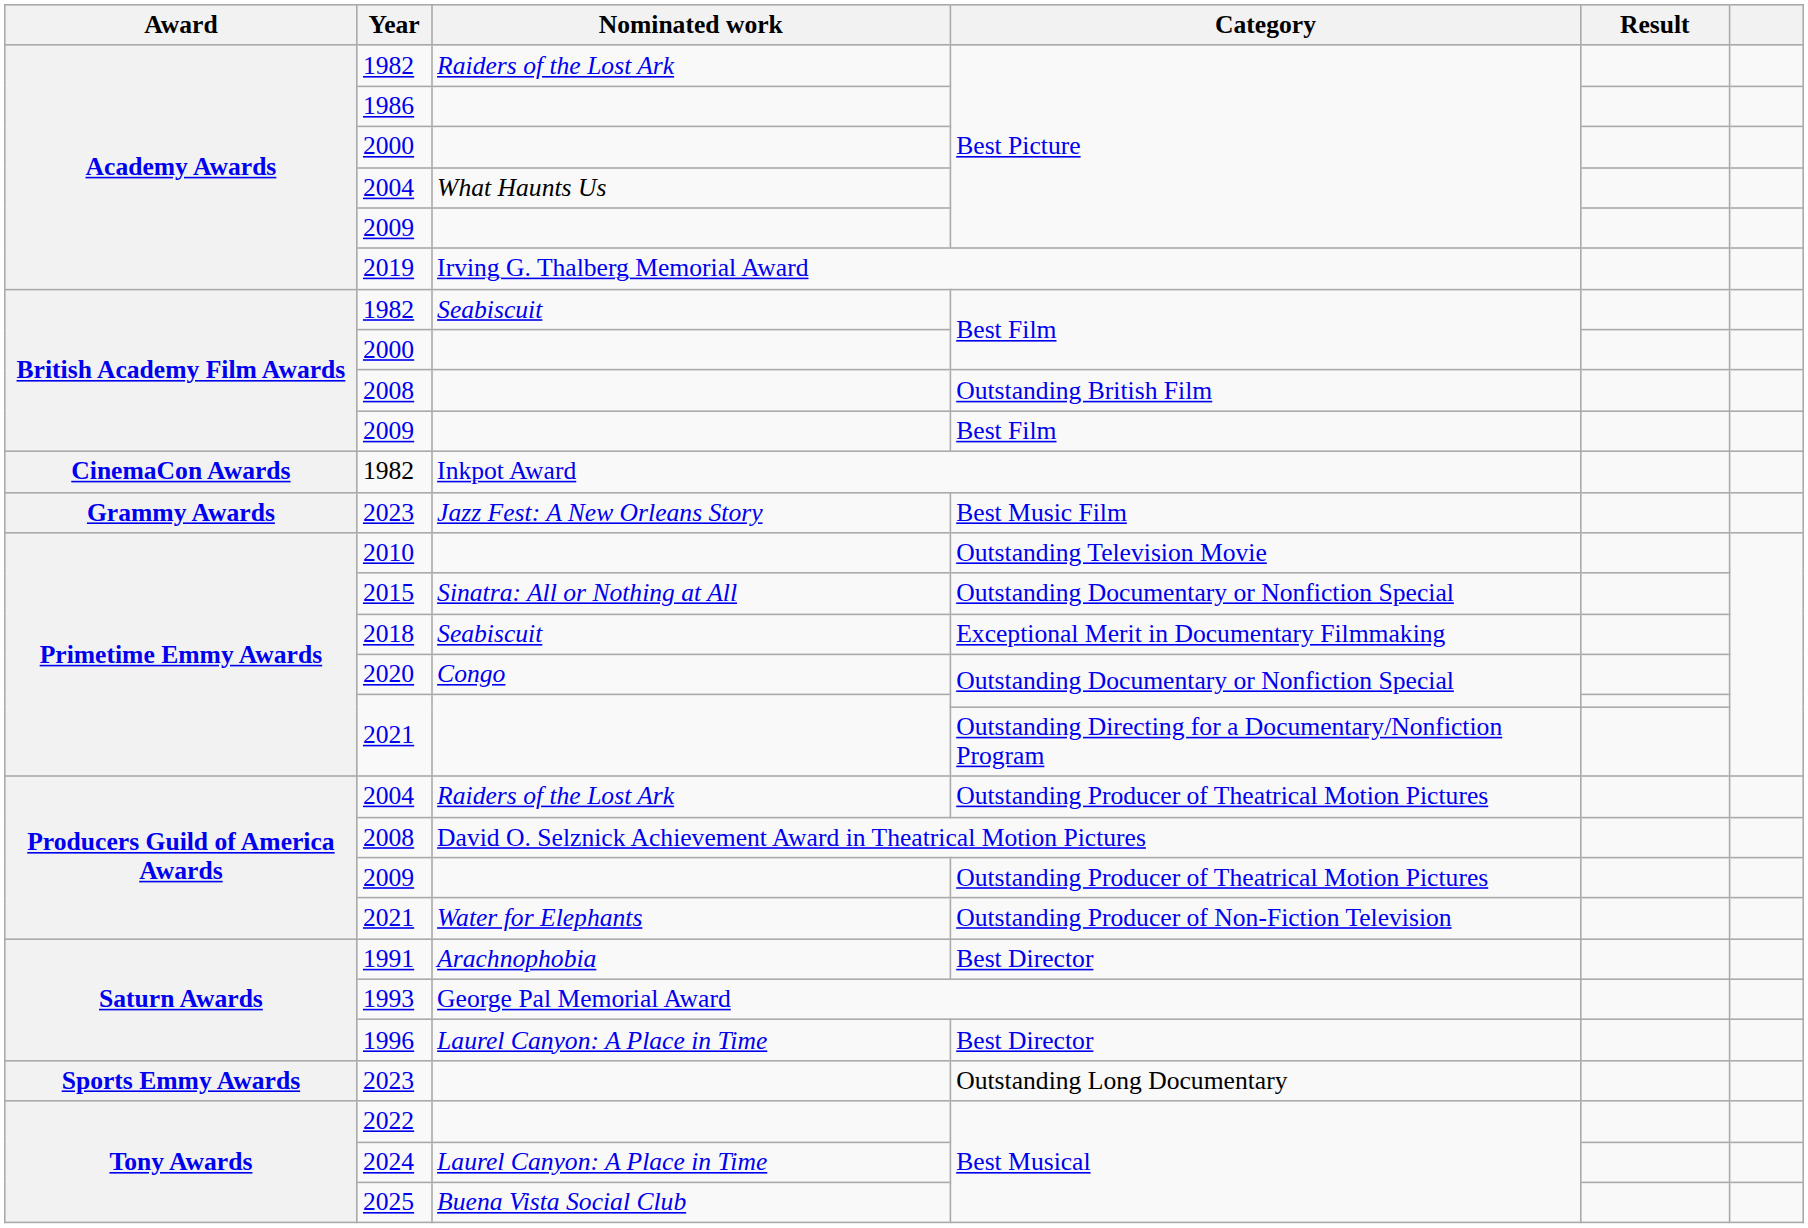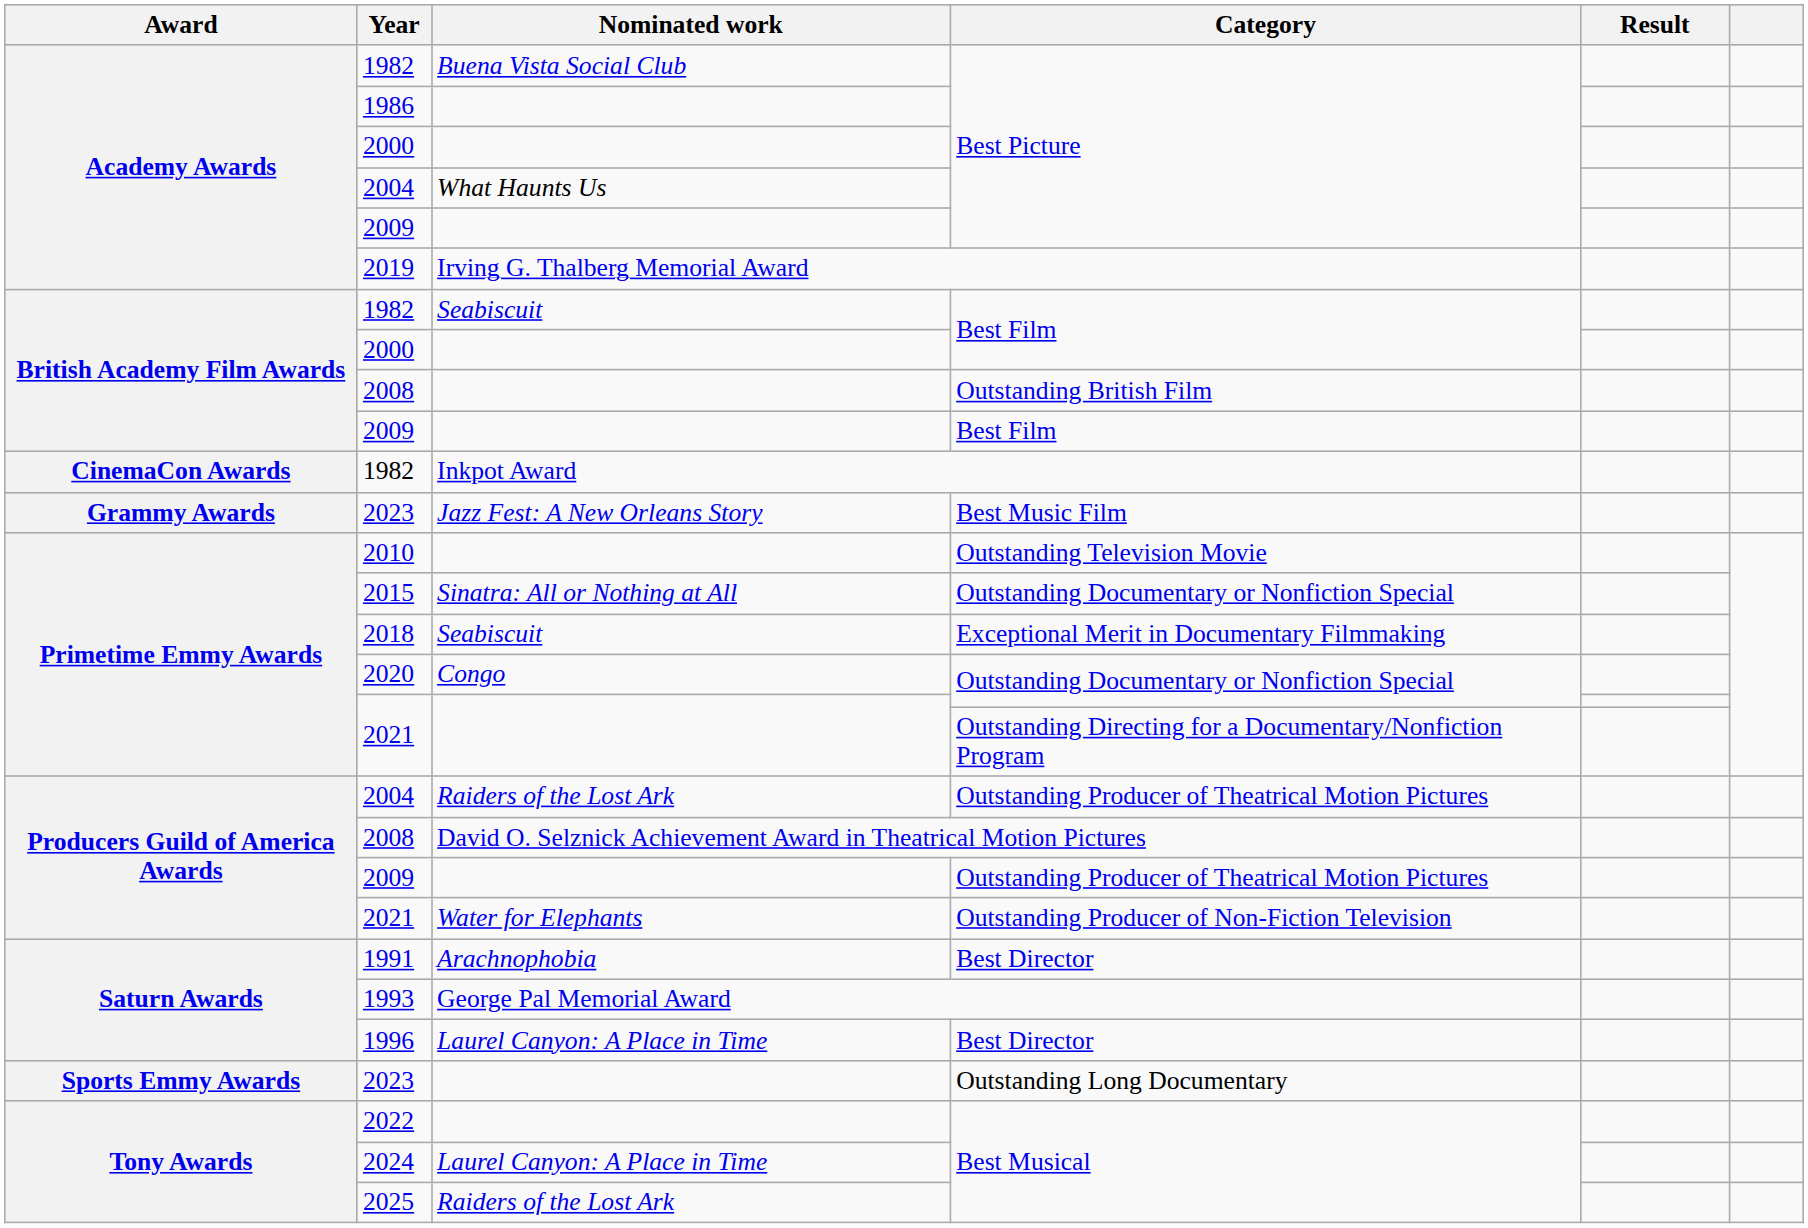1982 / Best Picture | Nominated work: Raiders of the Lost Ark -> Buena Vista Social Club
2025 | Nominated work: Buena Vista Social Club -> Raiders of the Lost Ark
